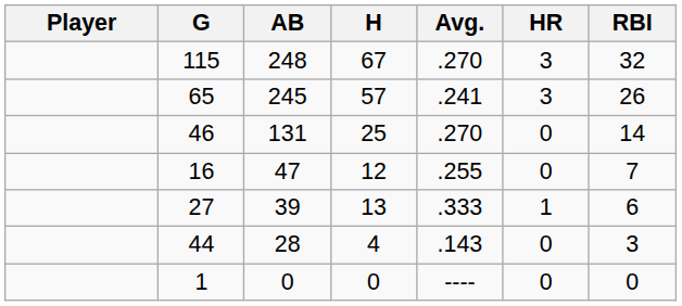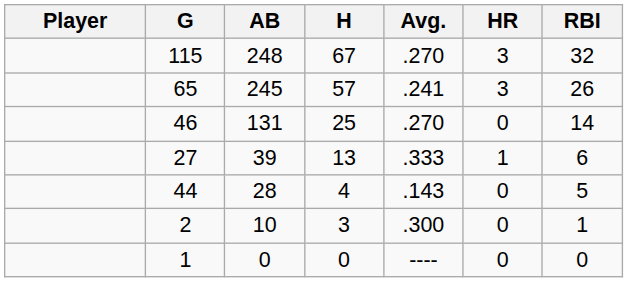- row: 16 | 47 | 12 | .255 | 0 | 7
44 | RBI: 3 -> 5
+ row: 2 | 10 | 3 | .300 | 0 | 1
